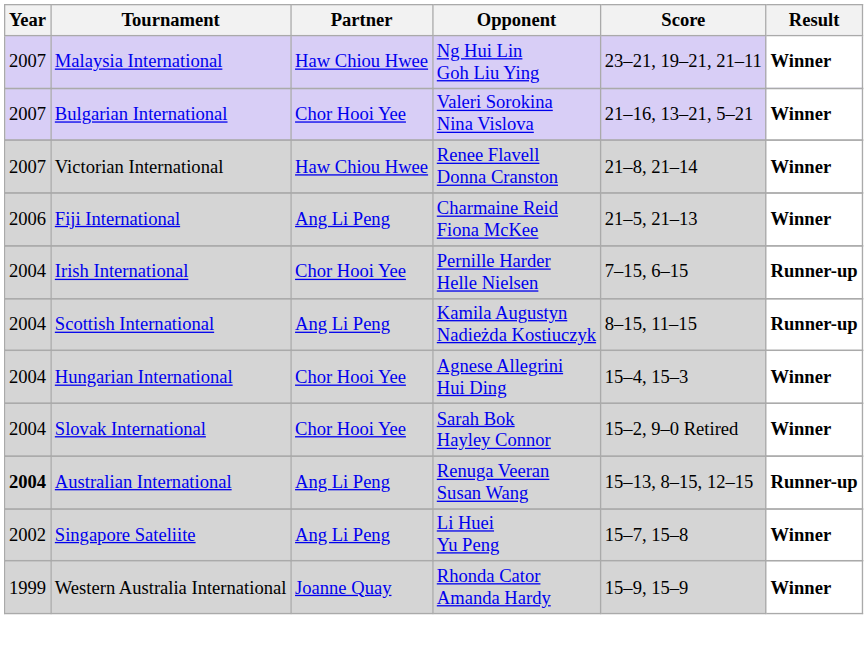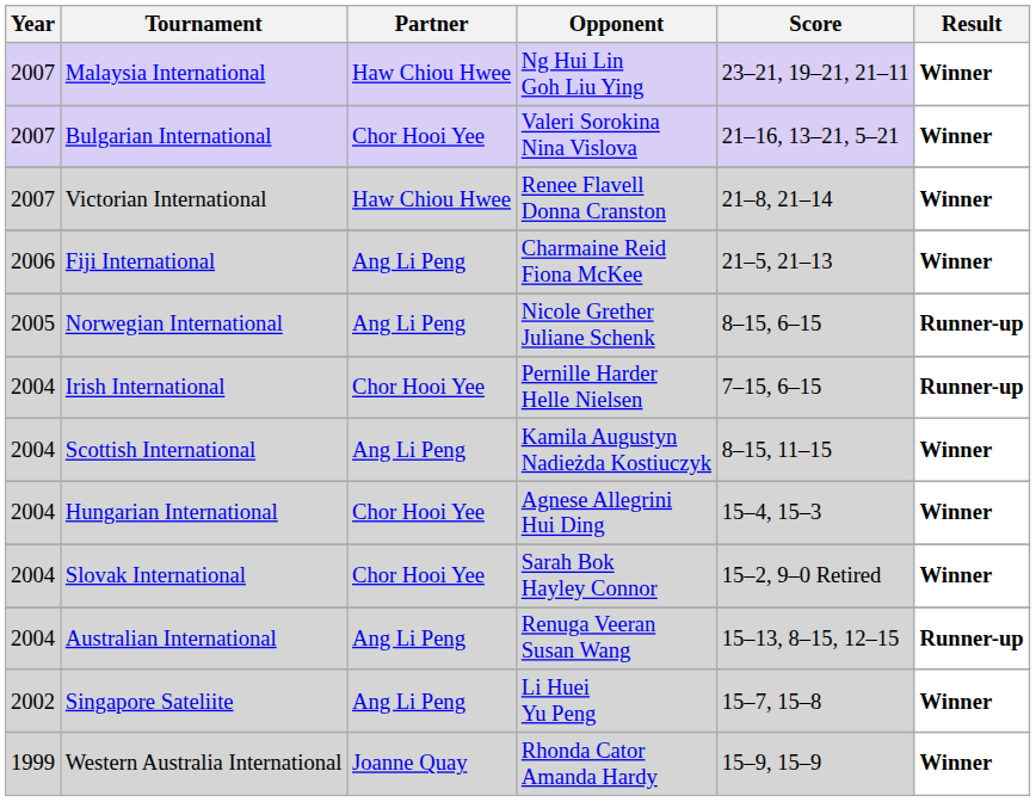+ row: 2005 | Norwegian International | Ang Li Peng | Nicole Grether Juliane Schenk | 8–15, 6–15 | Runner-up
Scottish International | Result: Runner-up -> Winner
Australian International | Year: bold -> normal
